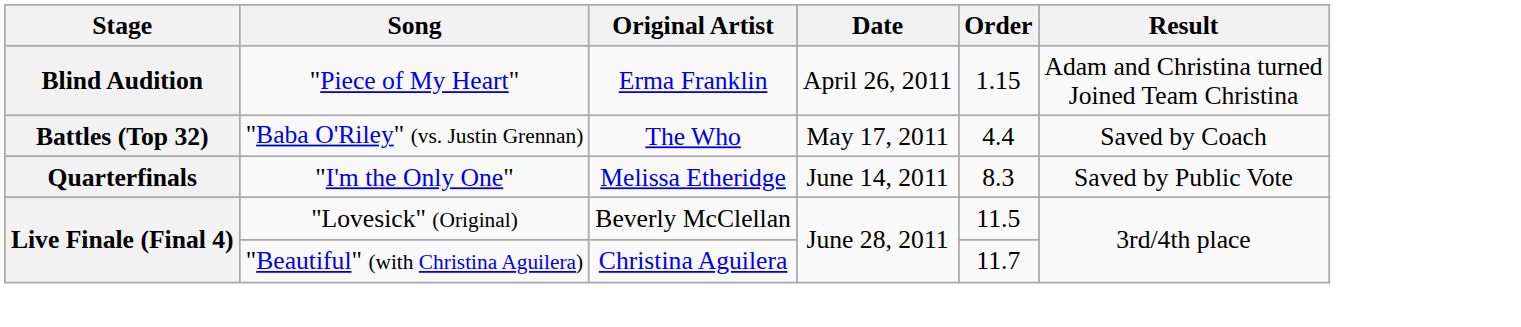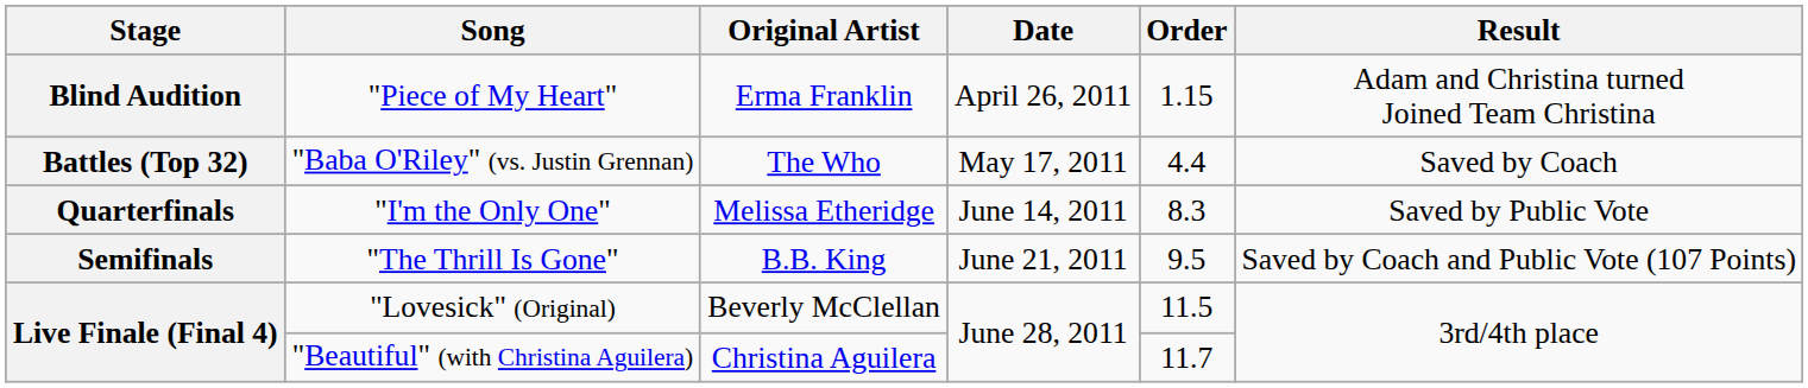+ row: Semifinals | "The Thrill Is Gone" | B.B. King | June 21, 2011 | 9.5 | Saved by Coach and Public Vote (107 Points)
